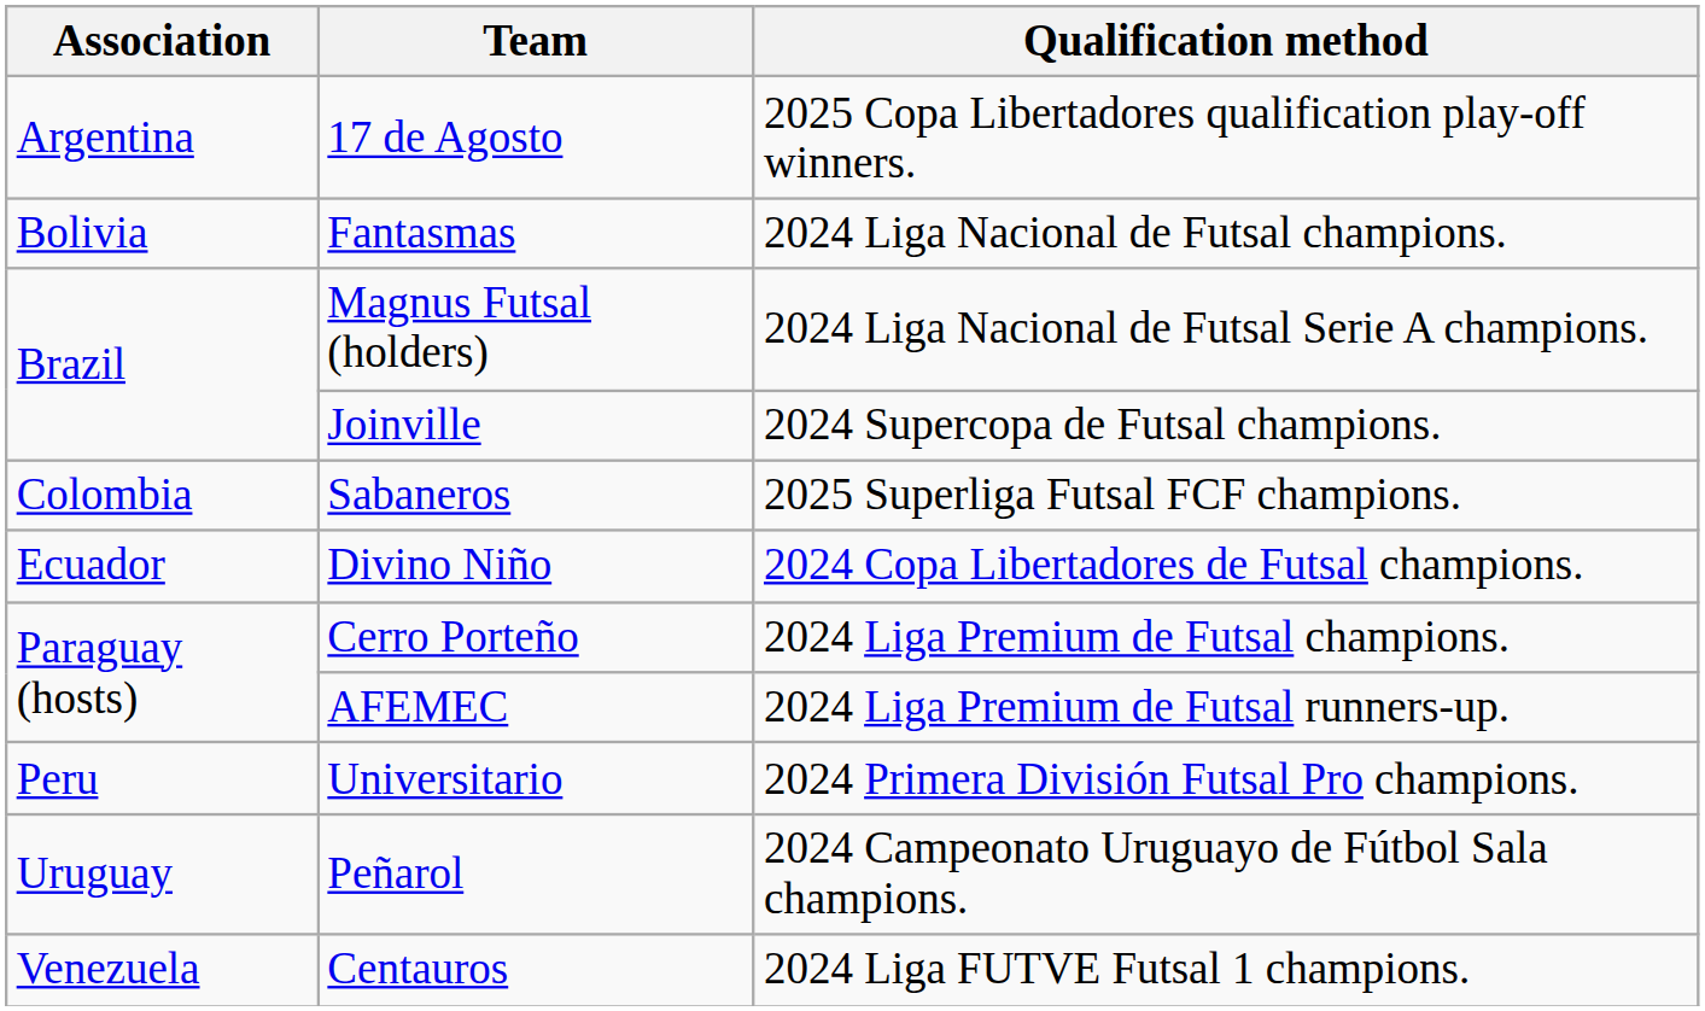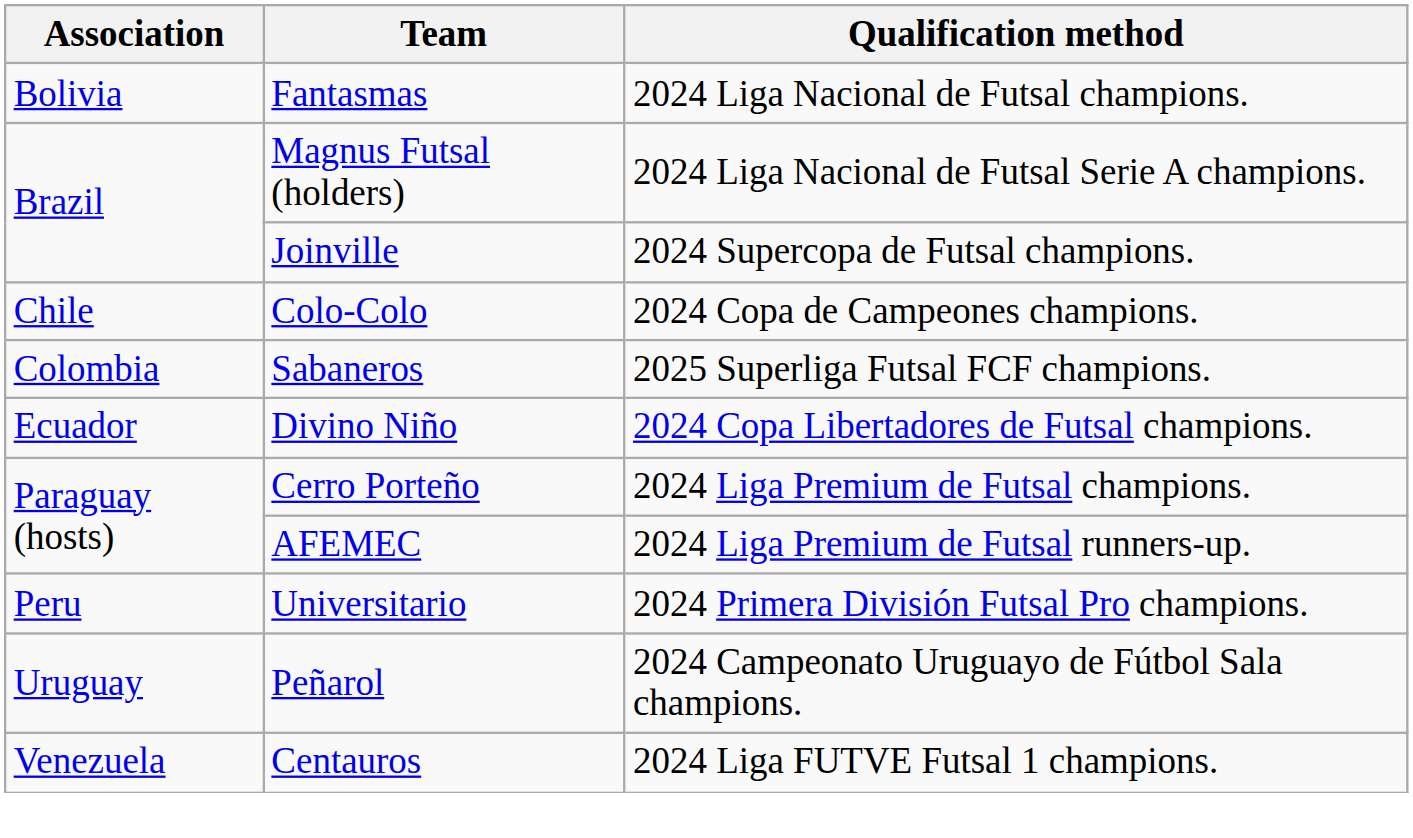- row: Argentina | 17 de Agosto | 2025 Copa Libertadores qualification play-off winners.
+ row: Chile | Colo-Colo | 2024 Copa de Campeones champions.
